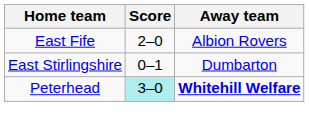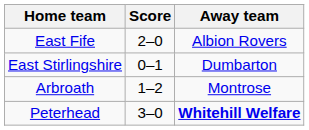+ row: Arbroath | 1–2 | Montrose
Peterhead | Score: paleturquoise background -> no background
